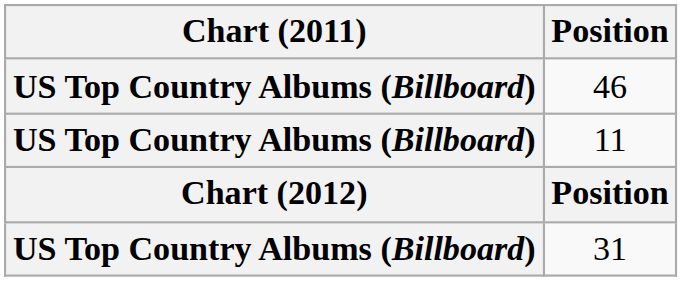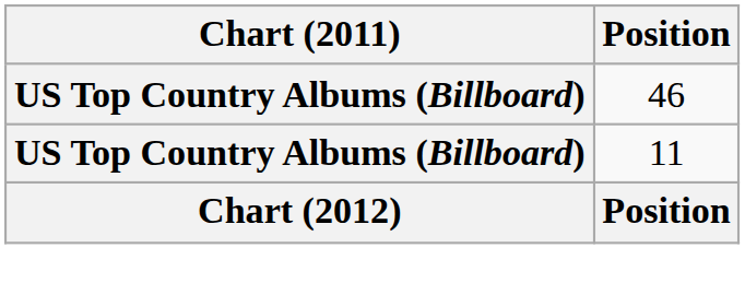- row: US Top Country Albums (Billboard) | 31
